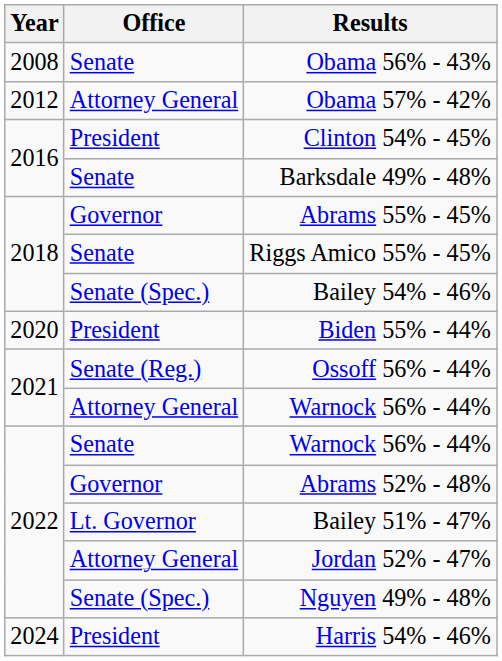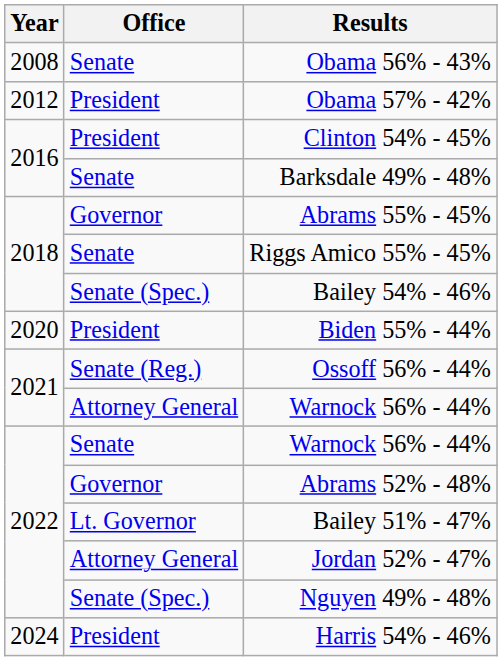Obama 57% - 42% | Office: Attorney General -> President
